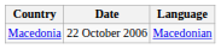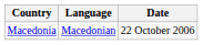columns swapped: Date <-> Language
